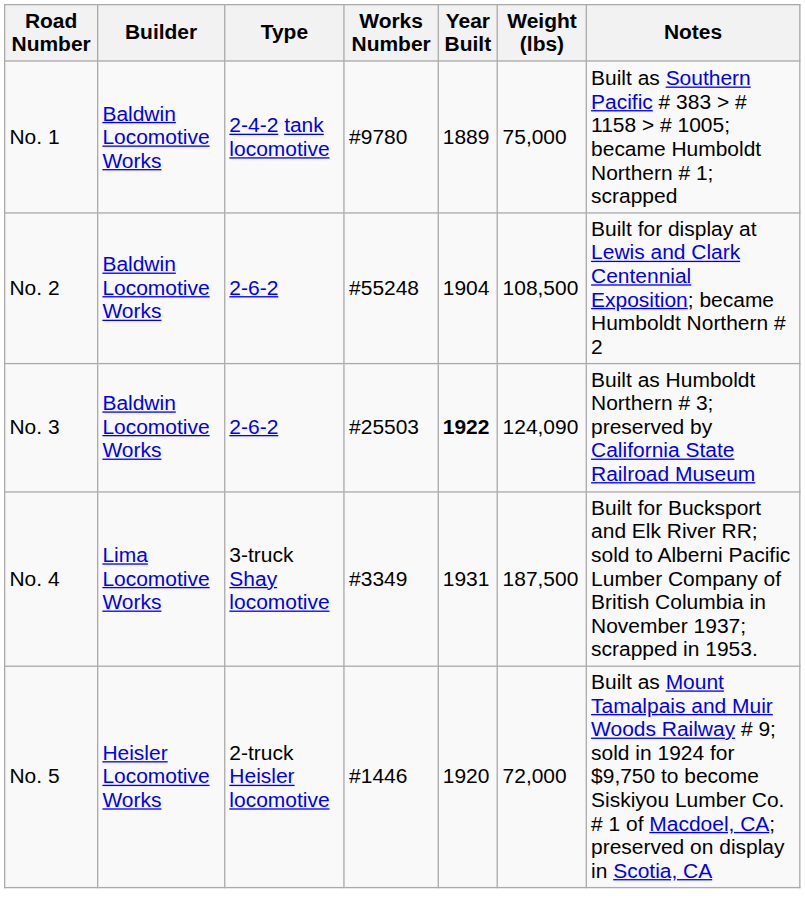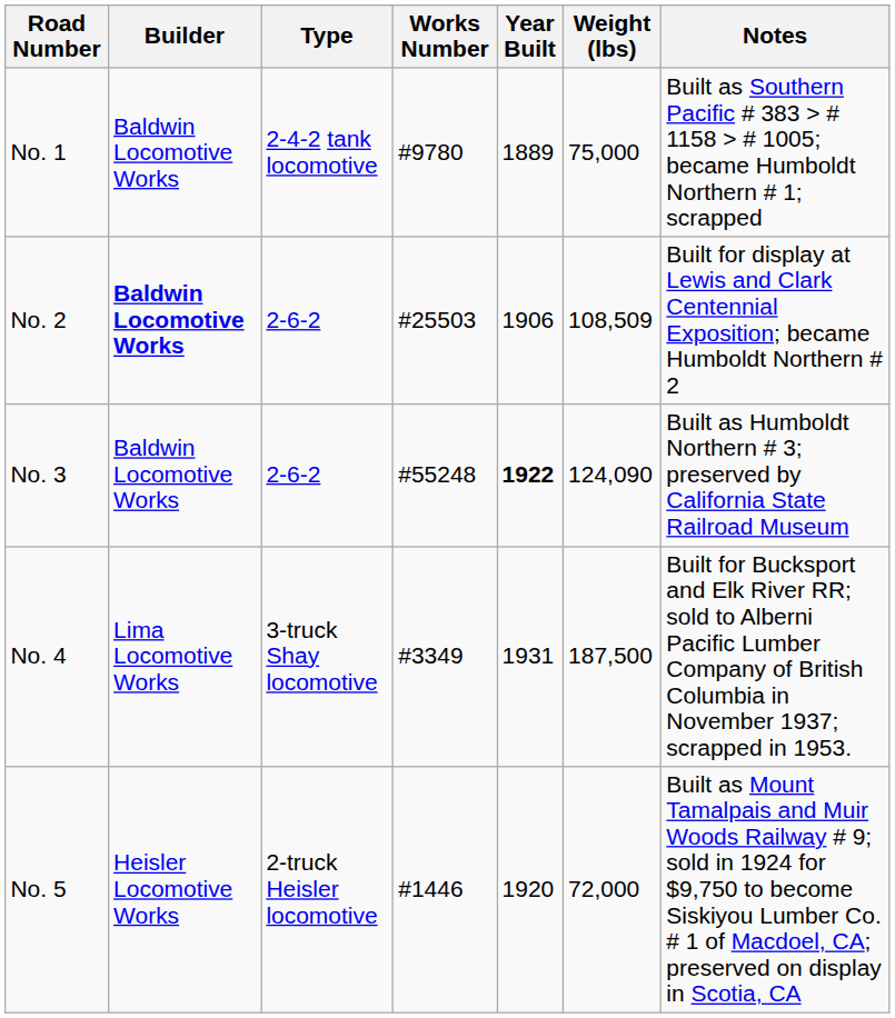No. 2 | Builder: normal -> bold
No. 2 | Works Number: #55248 -> #25503
No. 2 | Year Built: 1904 -> 1906
No. 2 | Weight (lbs): 108,500 -> 108,509
No. 3 | Works Number: #25503 -> #55248
